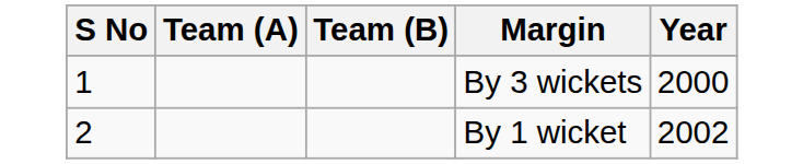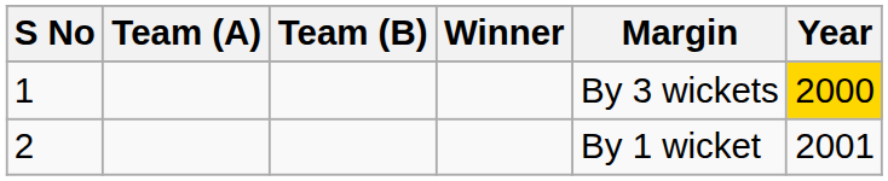+ column: Winner
1 | Year: no background -> gold background
2 | Year: 2002 -> 2001
